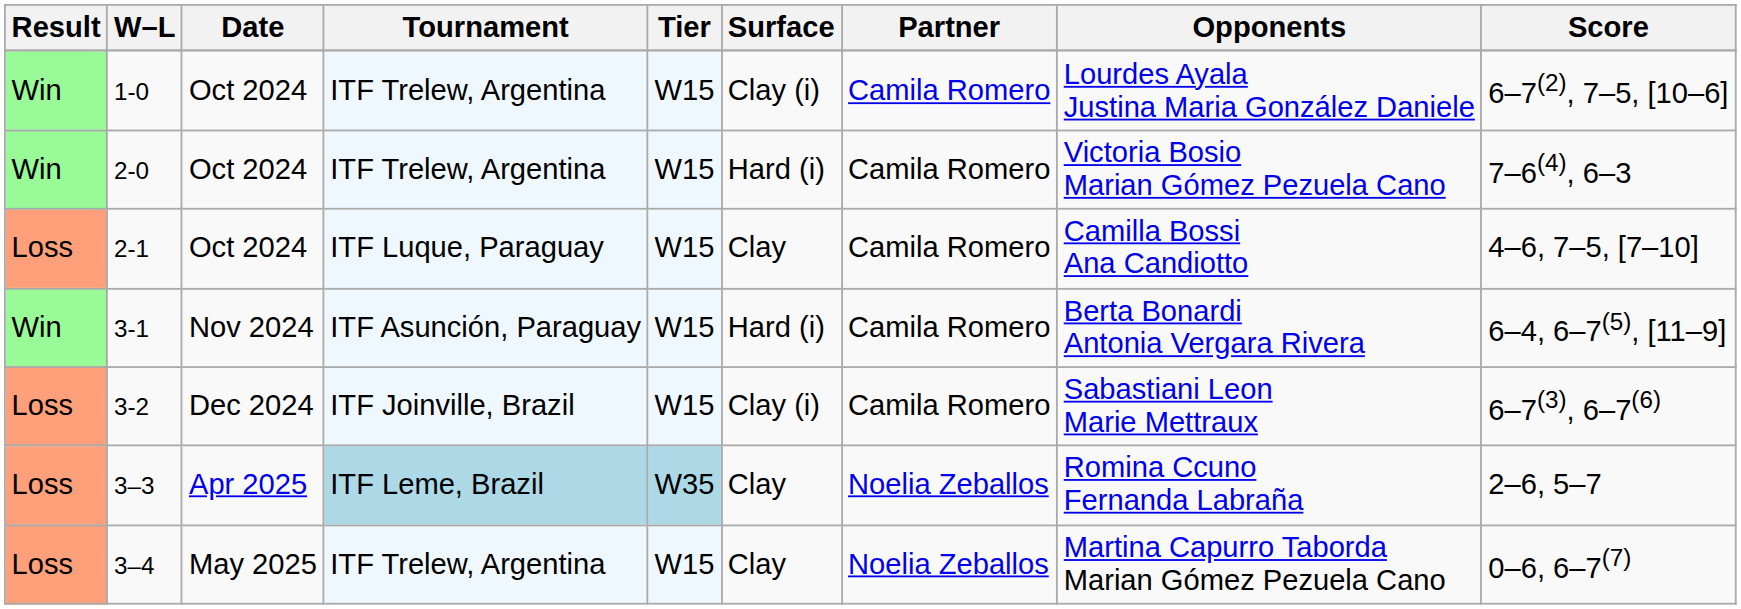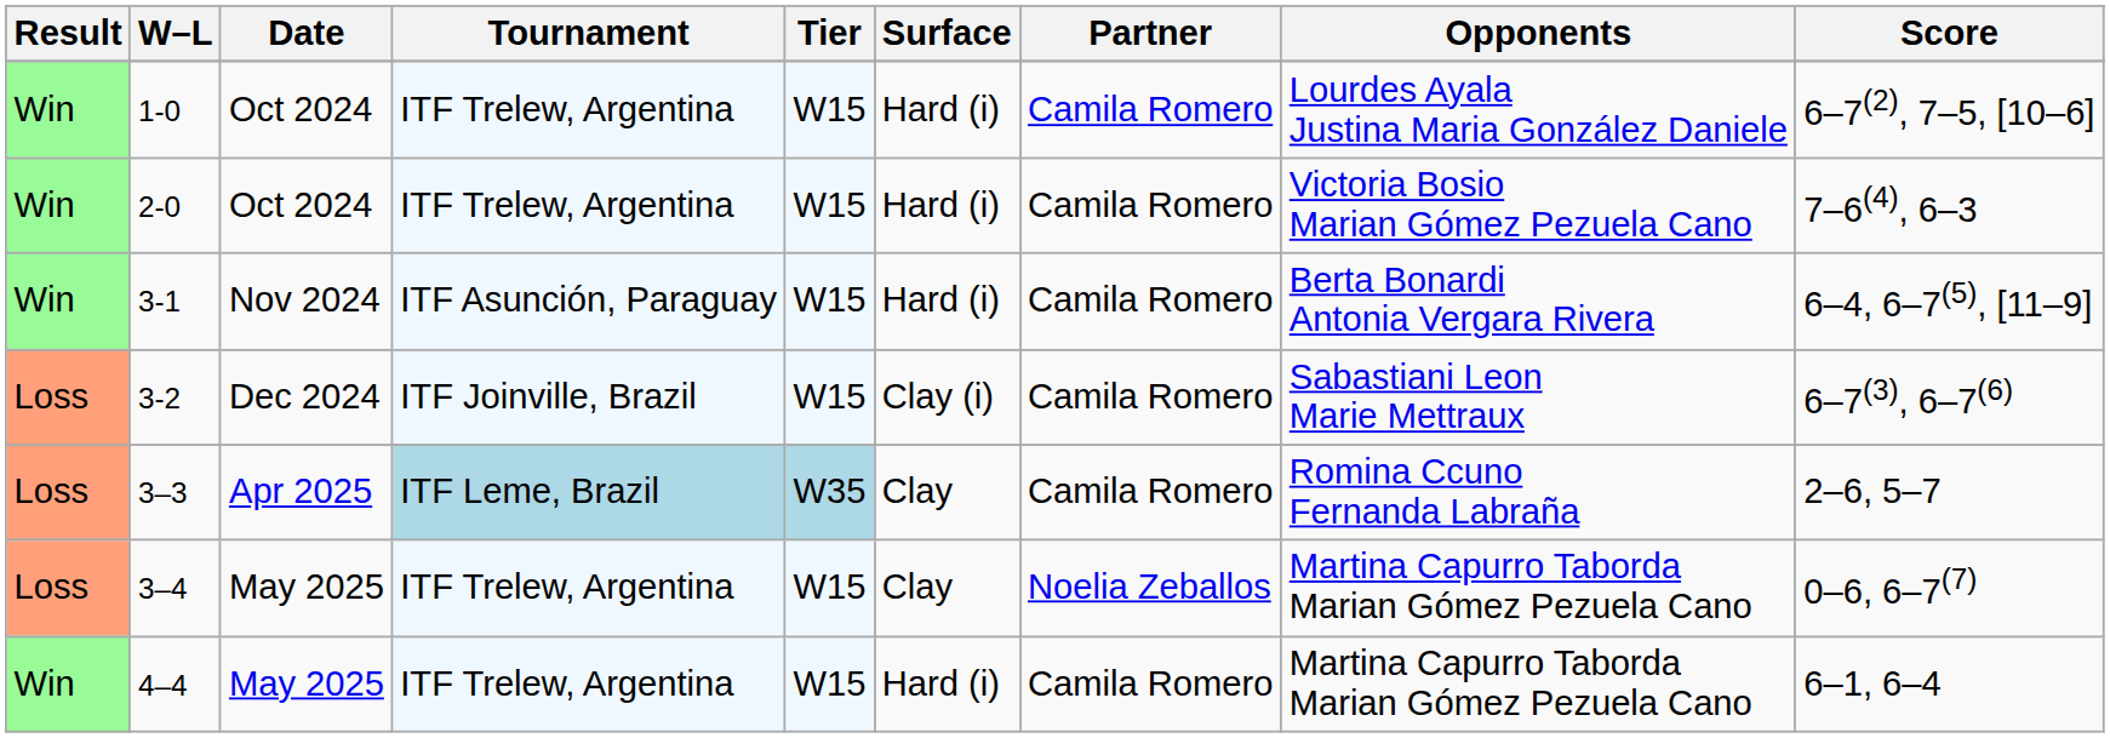1-0 | Surface: Clay (i) -> Hard (i)
- row: Loss | 2-1 | Oct 2024 | ITF Luque, Paraguay | W15 | Clay | Camila Romero | Camilla Bossi Ana Candiotto | 4–6, 7–5, [7–10]
3–3 | Partner: Noelia Zeballos -> Camila Romero
+ row: Win | 4–4 | May 2025 | ITF Trelew, Argentina | W15 | Hard (i) | Camila Romero | Martina Capurro Taborda Marian Gómez Pezuela Cano | 6–1, 6–4
